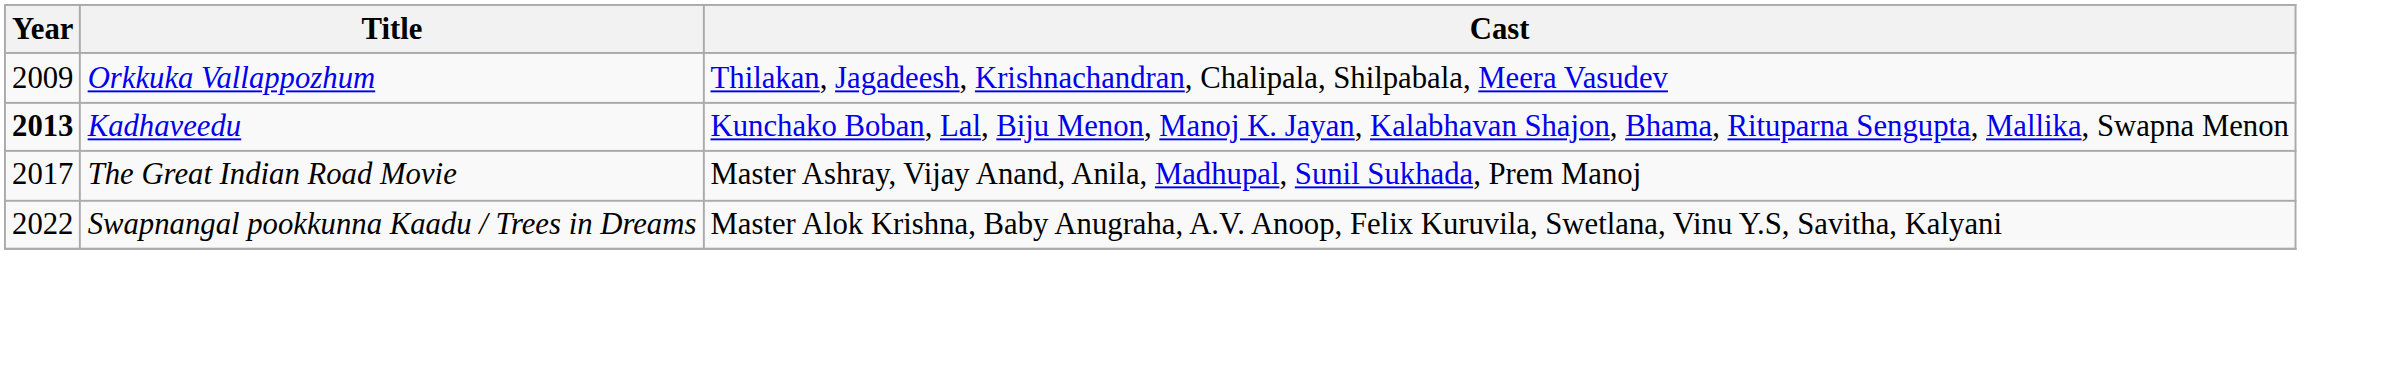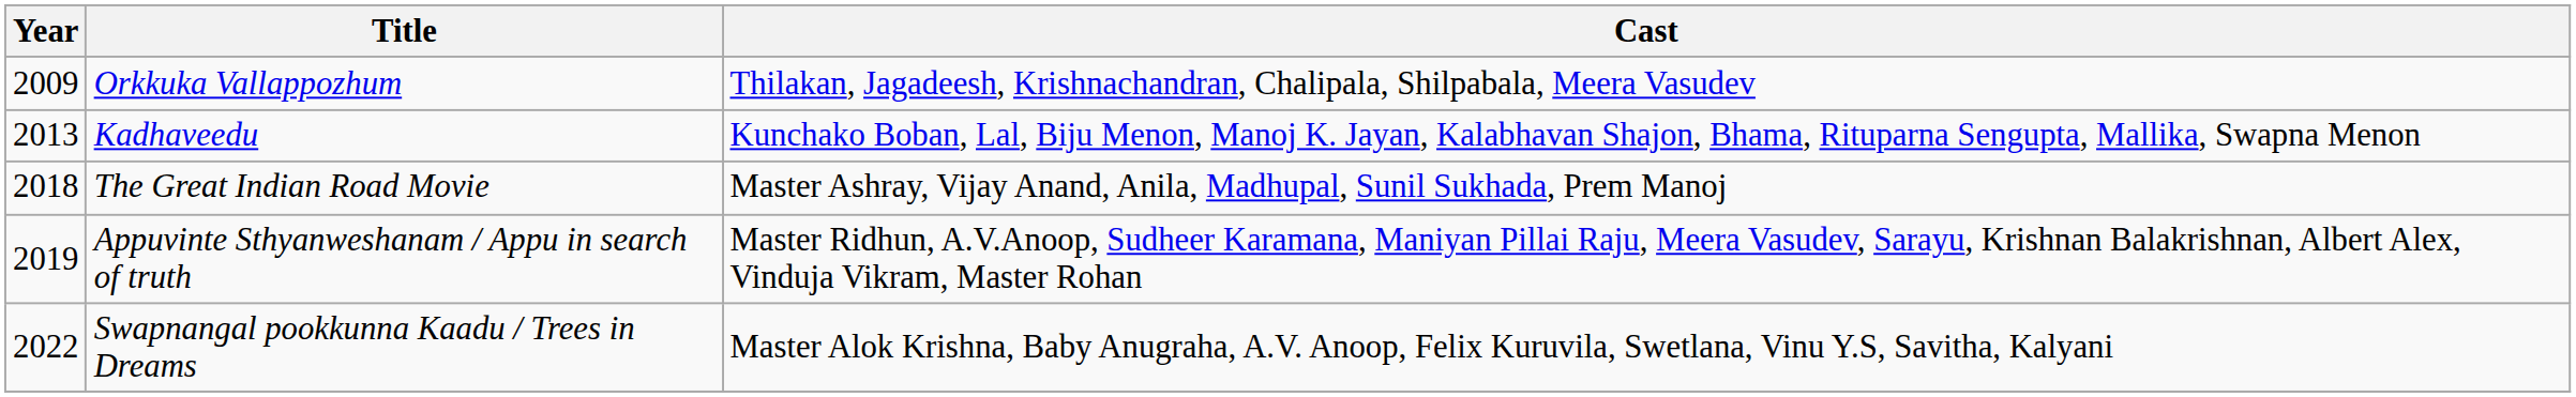Kadhaveedu | Year: bold -> normal
The Great Indian Road Movie | Year: 2017 -> 2018
+ row: 2019 | Appuvinte Sthyanweshanam / Appu in search of truth | Master Ridhun, A.V.Anoop, Sudheer Karamana, Maniyan Pillai Raju, Meera Vasudev, Sarayu, Krishnan Balakrishnan, Albert Alex, Vinduja Vikram, Master Rohan
